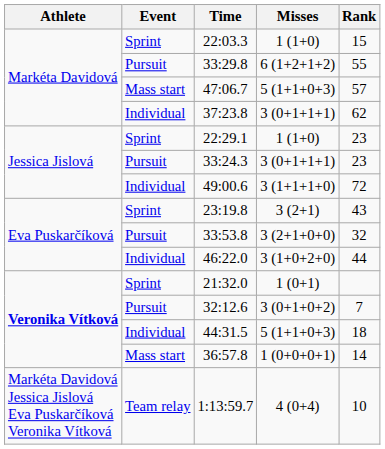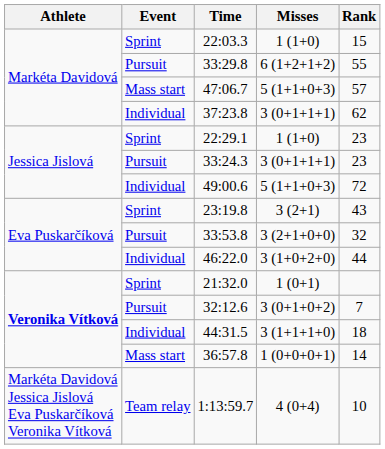49:00.6 | Misses: 3 (1+1+1+0) -> 5 (1+1+0+3)
44:31.5 | Misses: 5 (1+1+0+3) -> 3 (1+1+1+0)
